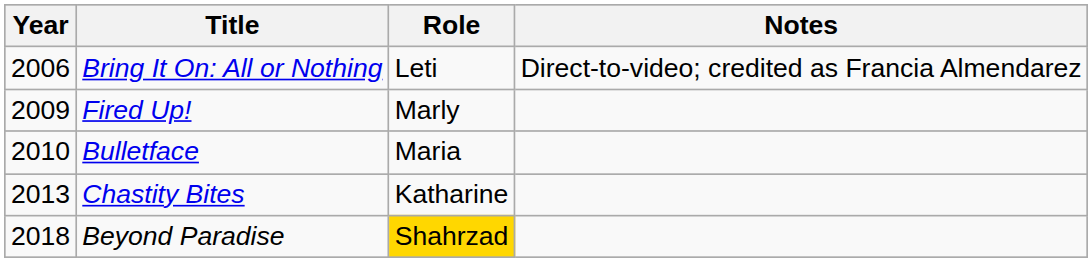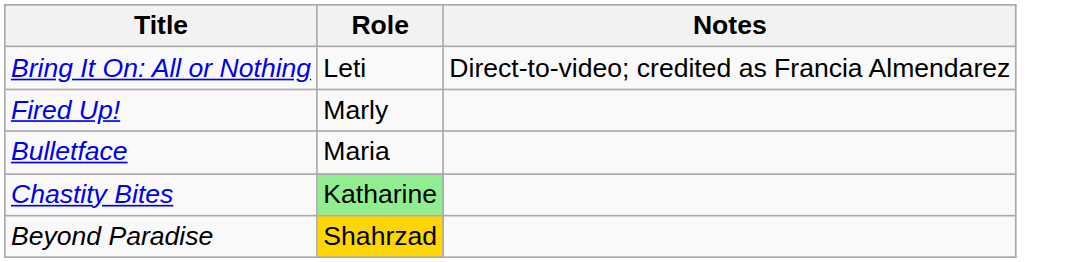- column: Year | 2006 | 2009 | 2010 | 2013 | 2018
Chastity Bites | Role: no background -> lightgreen background
